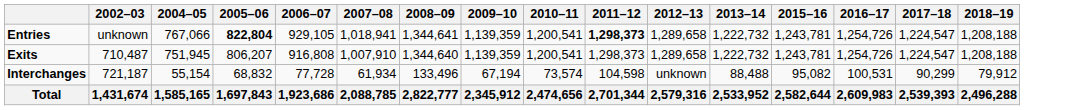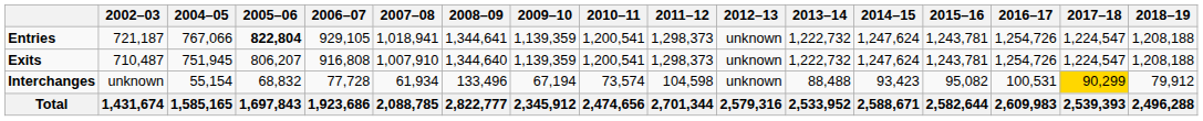+ column: 2014–15 | 1,247,624 | 1,247,624 | 93,423 | 2,588,671
Entries | 2002–03: unknown -> 721,187
Entries | 2011–12: bold -> normal
Entries | 2012–13: 1,289,658 -> unknown
Exits | 2012–13: 1,289,658 -> unknown
Interchanges | 2002–03: 721,187 -> unknown
Interchanges | 2017–18: no background -> gold background
